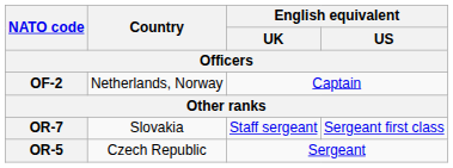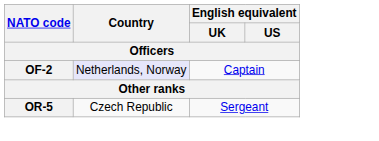OF-2 | Country: no background -> lavender background
- row: OR-7 | Slovakia | Staff sergeant | Sergeant first class
